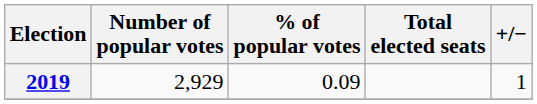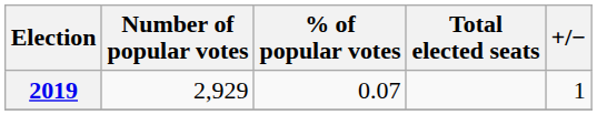2019 | % of popular votes: 0.09 -> 0.07
